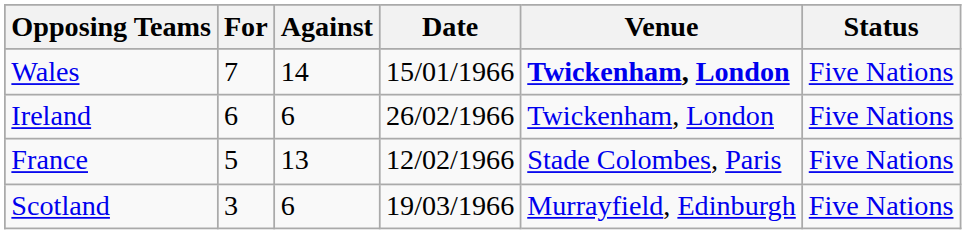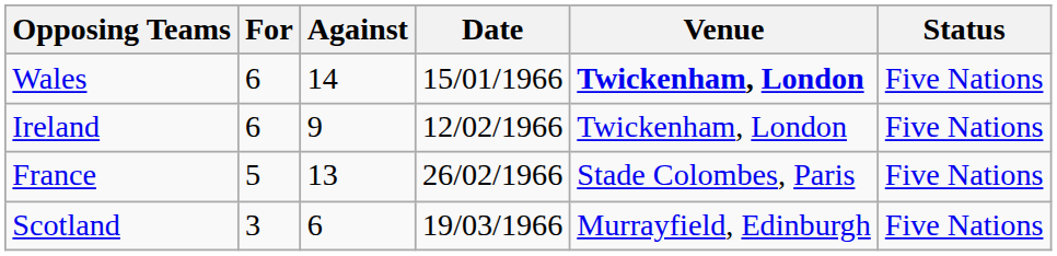Wales | For: 7 -> 6
Ireland | Against: 6 -> 9
Ireland | Date: 26/02/1966 -> 12/02/1966
France | Date: 12/02/1966 -> 26/02/1966
